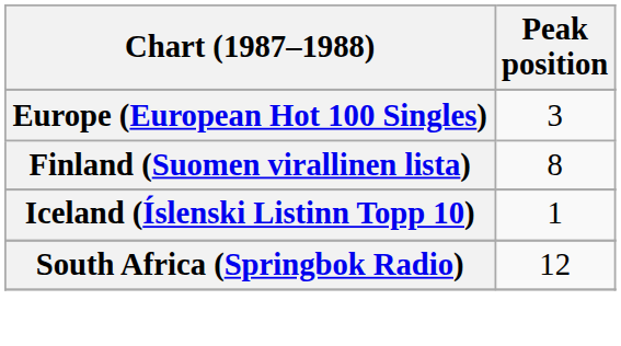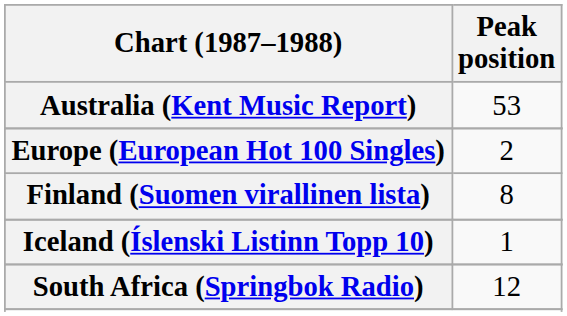+ row: Australia (Kent Music Report) | 53
Europe (European Hot 100 Singles) | Peak position: 3 -> 2
